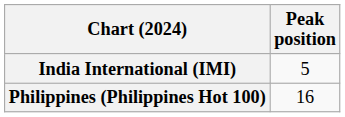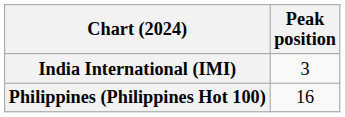India International (IMI) | Peak position: 5 -> 3
